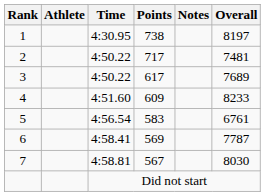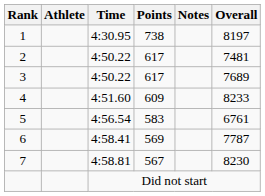2 | Points: 717 -> 617
7 | Overall: 8030 -> 8230
